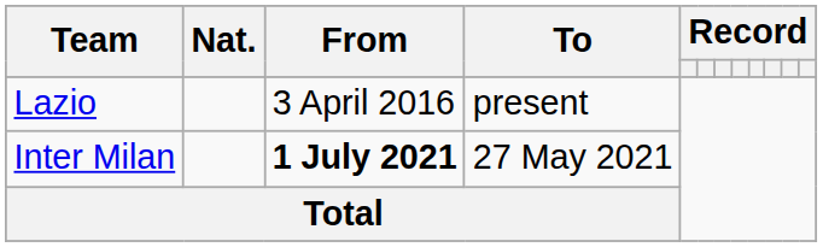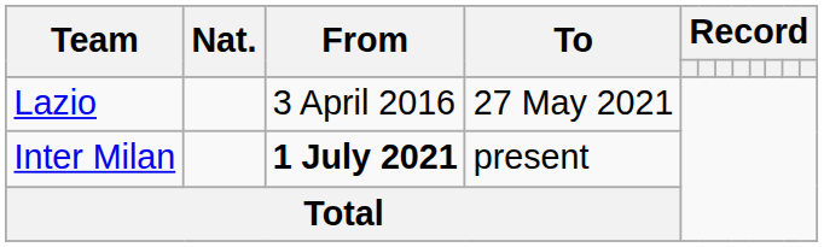Lazio | To: present -> 27 May 2021
Inter Milan | To: 27 May 2021 -> present
